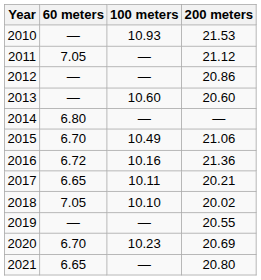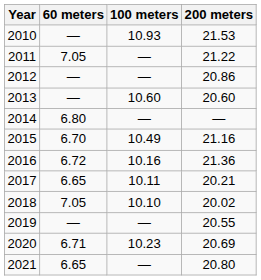2011 | 200 meters: 21.12 -> 21.22
2015 | 200 meters: 21.06 -> 21.16
2020 | 60 meters: 6.70 -> 6.71
